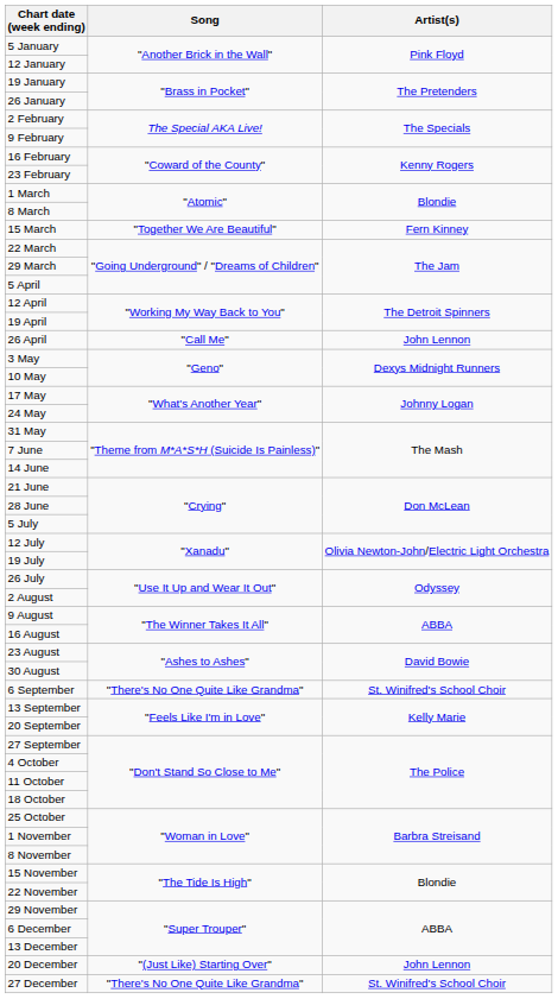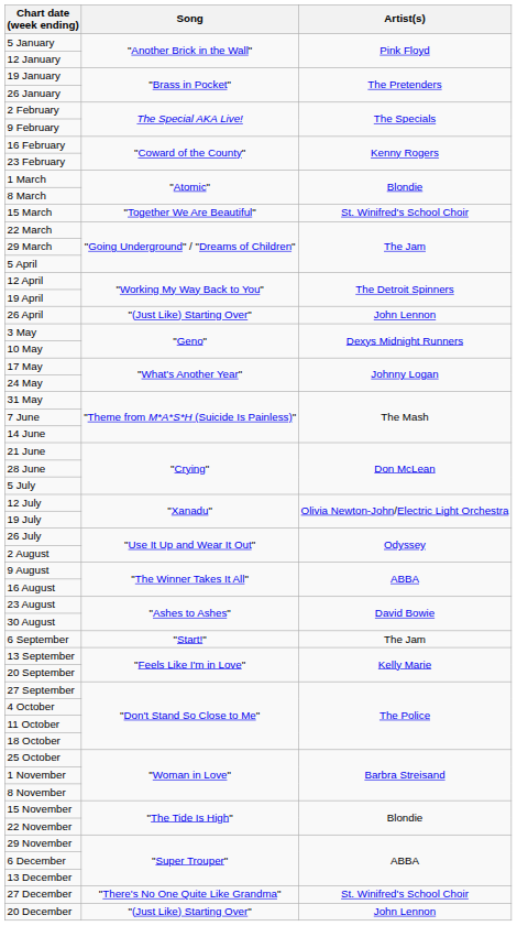15 March | Artist(s): Fern Kinney -> St. Winifred's School Choir
26 April | Song: "Call Me" -> "(Just Like) Starting Over"
6 September | Song: "There's No One Quite Like Grandma" -> "Start!"
6 September | Artist(s): St. Winifred's School Choir -> The Jam
rows swapped: 20 December <-> 27 December
